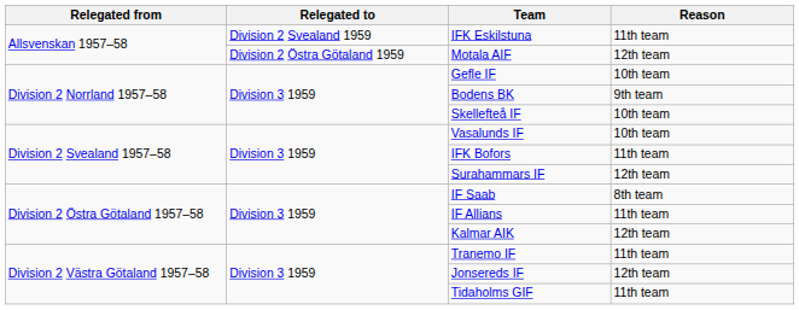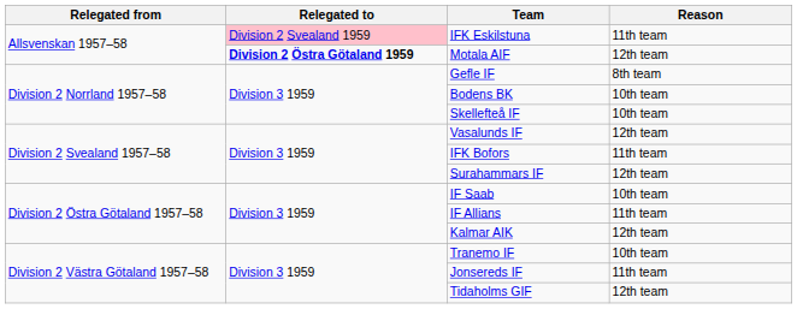IFK Eskilstuna | Relegated to: no background -> pink background
Motala AIF | Relegated to: normal -> bold
Gefle IF | Reason: 10th team -> 8th team
Bodens BK | Reason: 9th team -> 10th team
Vasalunds IF | Reason: 10th team -> 12th team
IF Saab | Reason: 8th team -> 10th team
Tranemo IF | Reason: 11th team -> 10th team
Jonsereds IF | Reason: 12th team -> 11th team
Tidaholms GIF | Reason: 11th team -> 12th team
